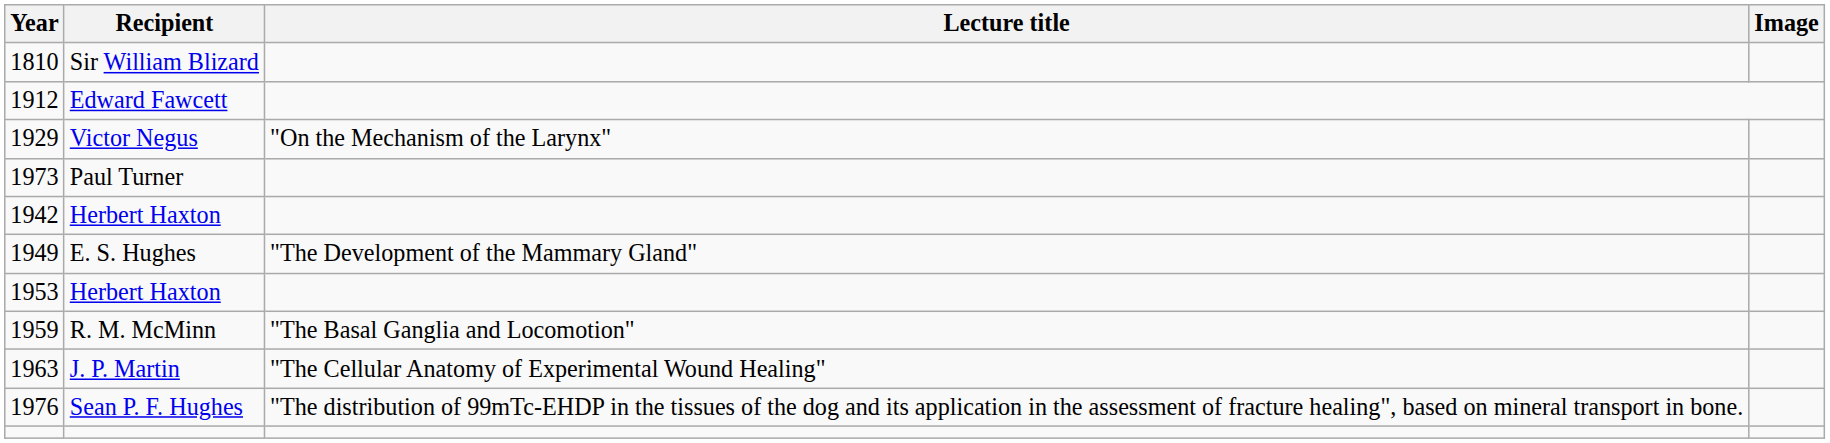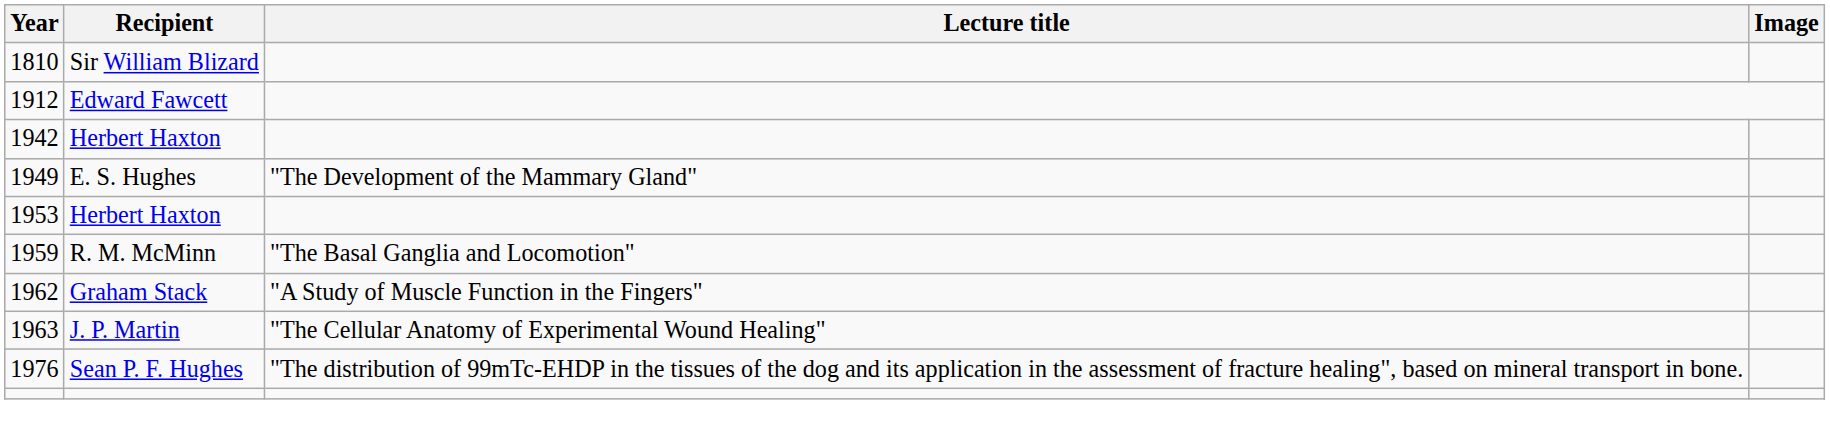- row: 1929 | Victor Negus | "On the Mechanism of the Larynx"
- row: 1973 | Paul Turner
+ row: 1962 | Graham Stack | "A Study of Muscle Function in the Fingers"
